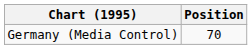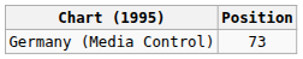Germany (Media Control) | Position: 70 -> 73
